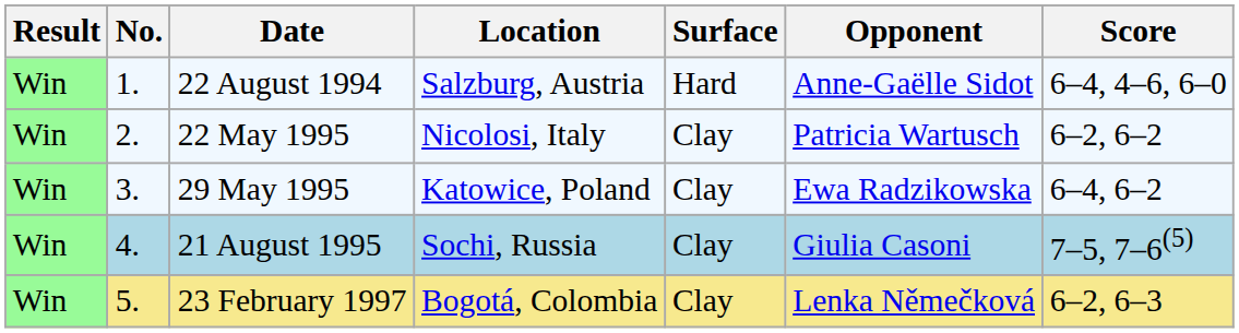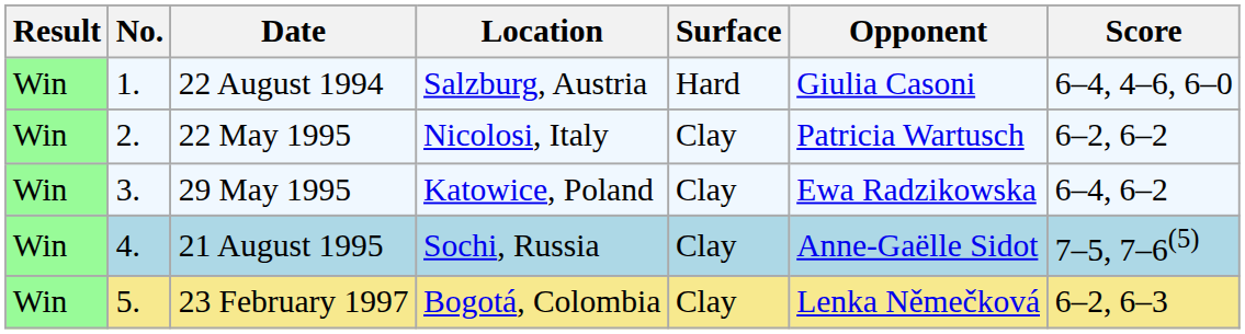22 August 1994 | Opponent: Anne-Gaëlle Sidot -> Giulia Casoni
21 August 1995 | Opponent: Giulia Casoni -> Anne-Gaëlle Sidot
